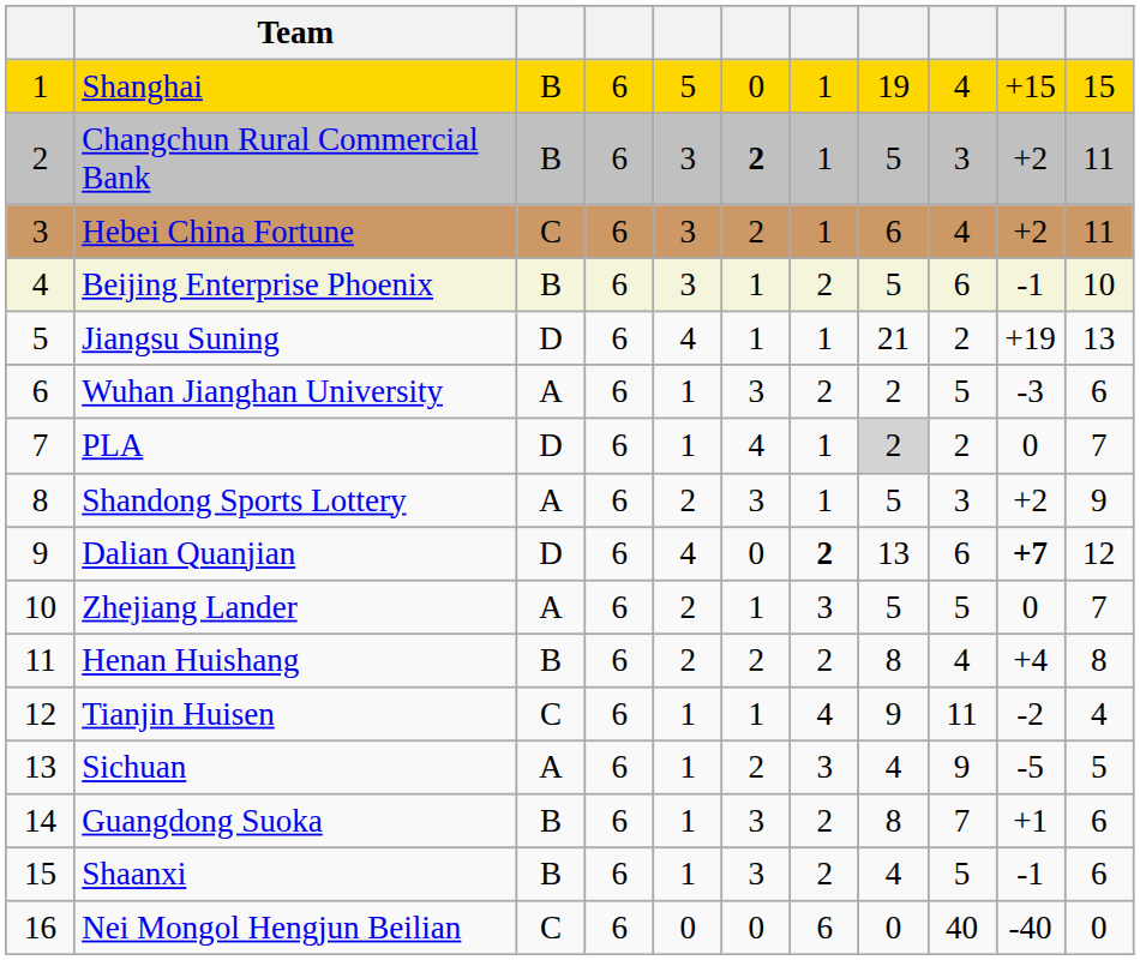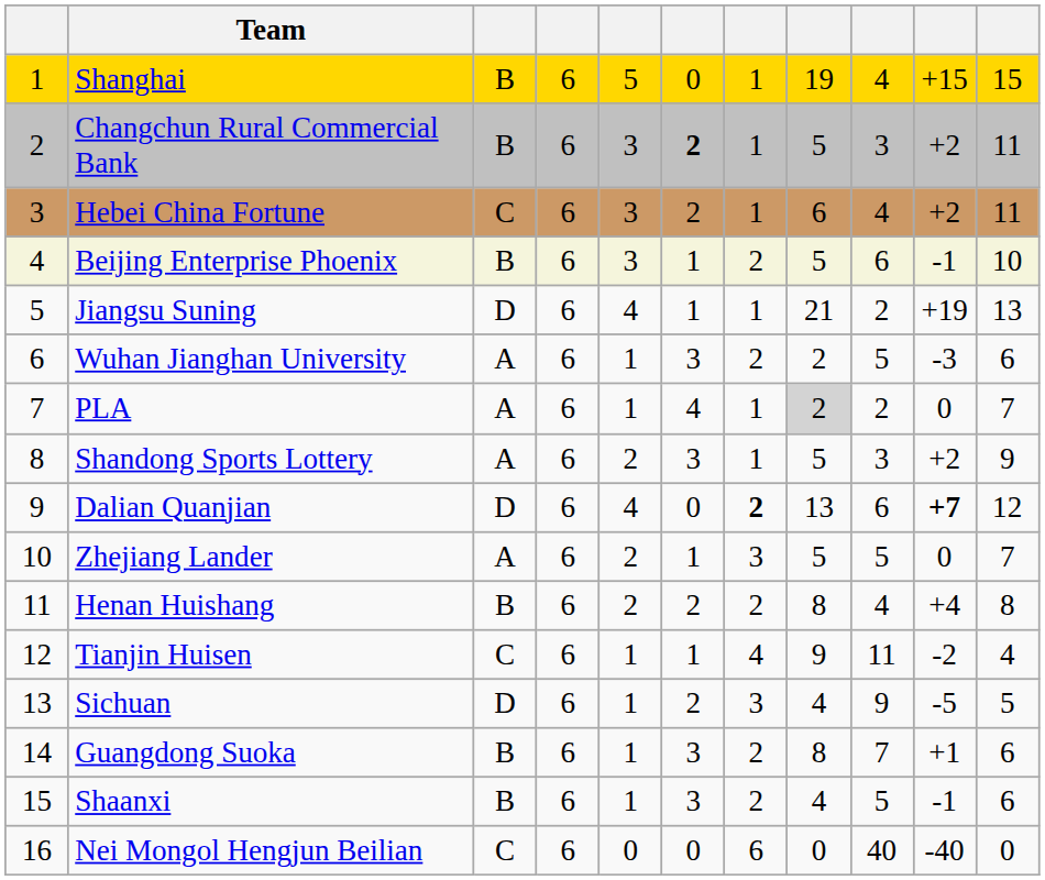PLA | column 3: D -> A
Sichuan | column 3: A -> D
